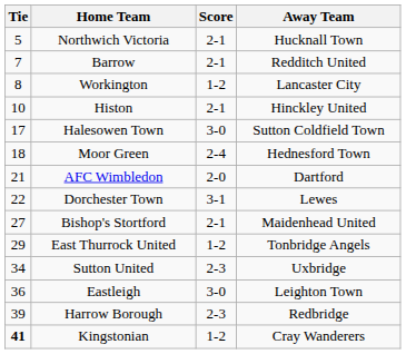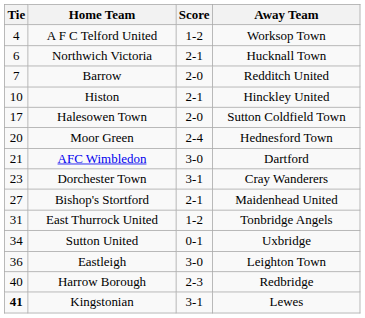+ row: 4 | A F C Telford United | 1-2 | Worksop Town
Northwich Victoria | Tie: 5 -> 6
Barrow | Score: 2-1 -> 2-0
- row: 8 | Workington | 1-2 | Lancaster City
Halesowen Town | Score: 3-0 -> 2-0
Moor Green | Tie: 18 -> 20
AFC Wimbledon | Score: 2-0 -> 3-0
Dorchester Town | Tie: 22 -> 23
Dorchester Town | Away Team: Lewes -> Cray Wanderers
East Thurrock United | Tie: 29 -> 31
Sutton United | Score: 2-3 -> 0-1
Harrow Borough | Tie: 39 -> 40
Kingstonian | Score: 1-2 -> 3-1
Kingstonian | Away Team: Cray Wanderers -> Lewes
